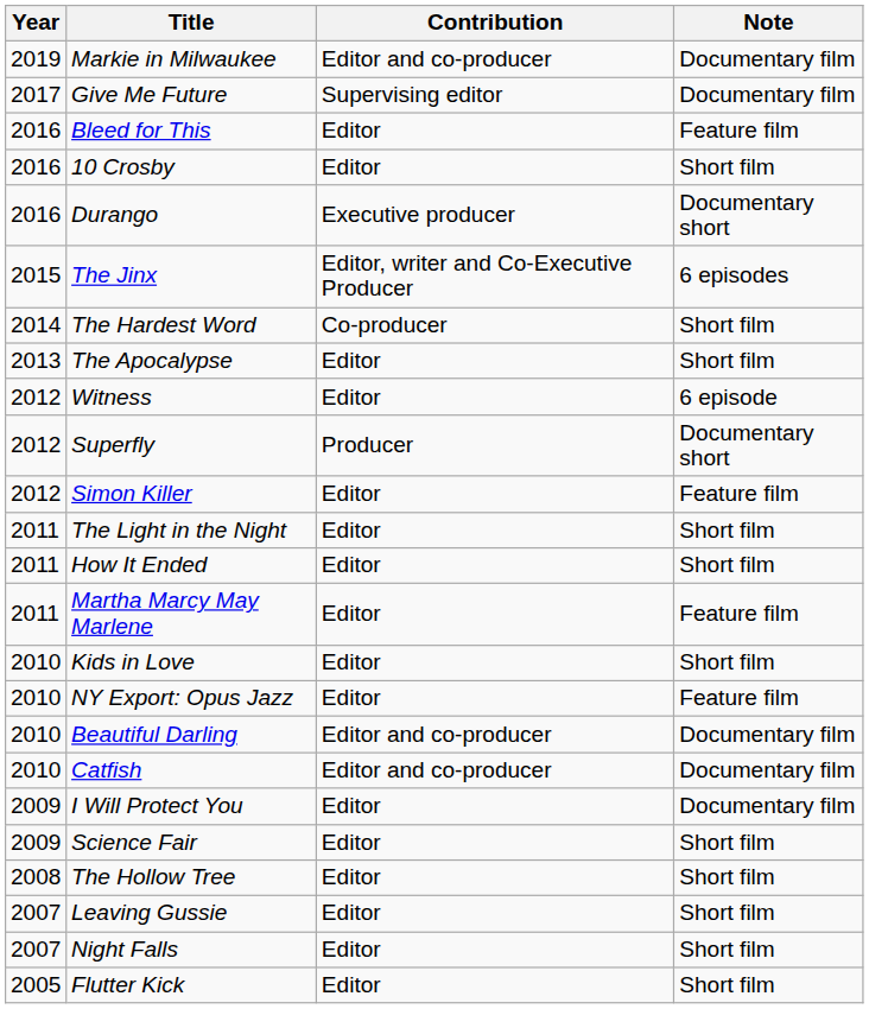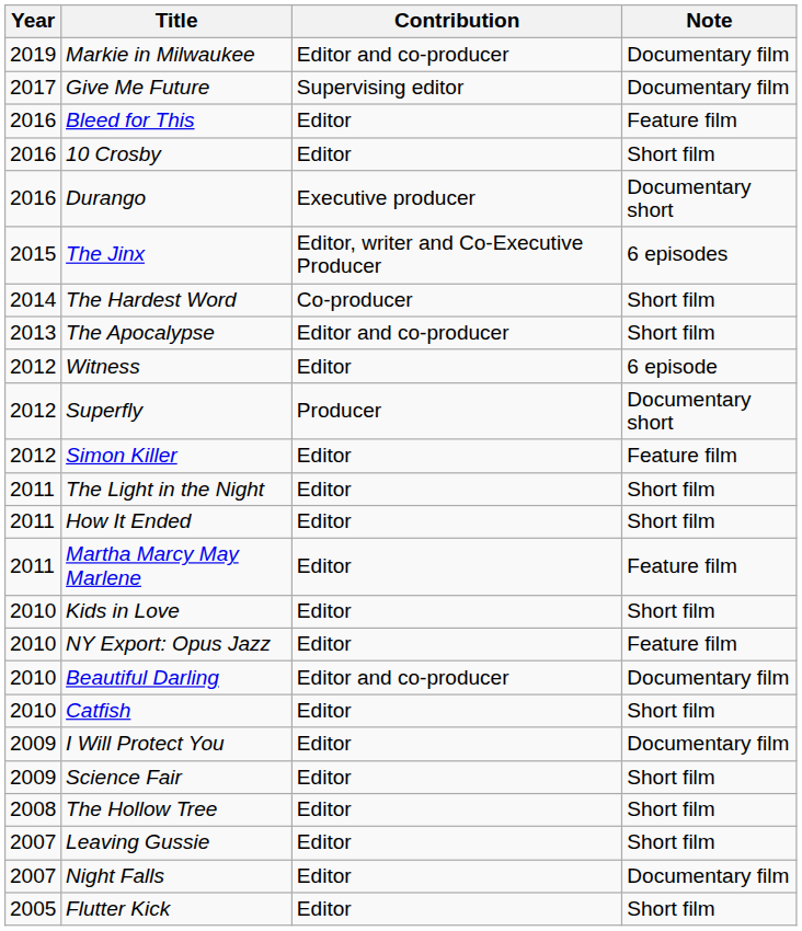The Apocalypse | Contribution: Editor -> Editor and co-producer
Catfish | Contribution: Editor and co-producer -> Editor
Catfish | Note: Documentary film -> Short film
Night Falls | Note: Short film -> Documentary film
